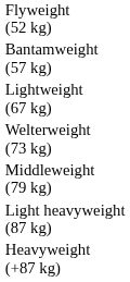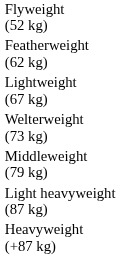- row: Bantamweight (57 kg)
+ row: Featherweight (62 kg)
